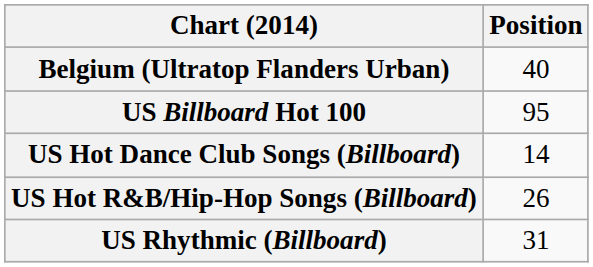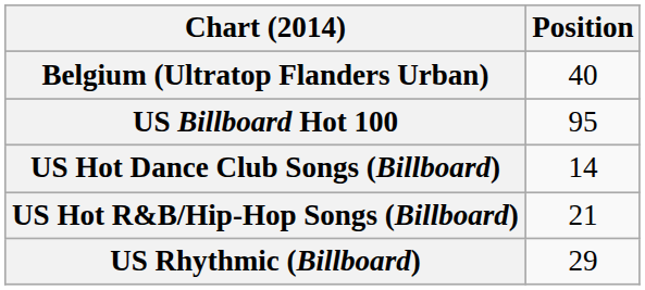US Hot R&B/Hip-Hop Songs (Billboard) | Position: 26 -> 21
US Rhythmic (Billboard) | Position: 31 -> 29
